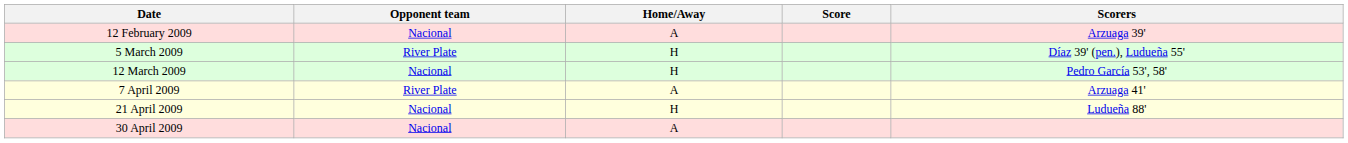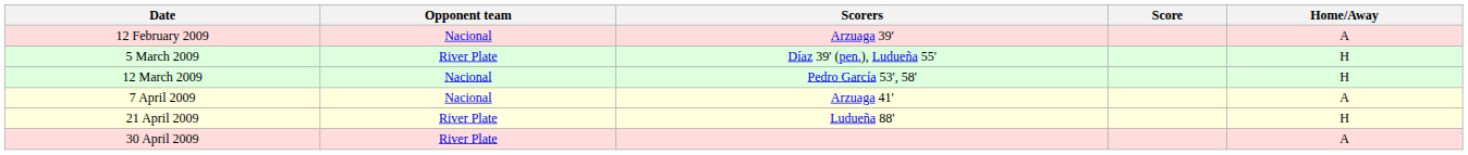columns swapped: Home/Away <-> Scorers
7 April 2009 | Opponent team: River Plate -> Nacional
21 April 2009 | Opponent team: Nacional -> River Plate
30 April 2009 | Opponent team: Nacional -> River Plate
